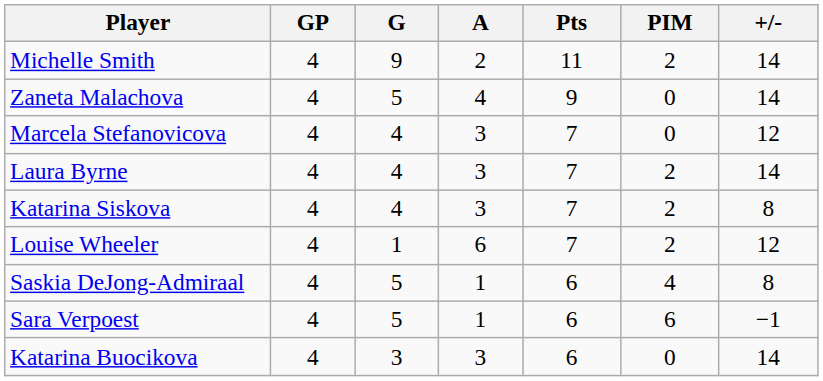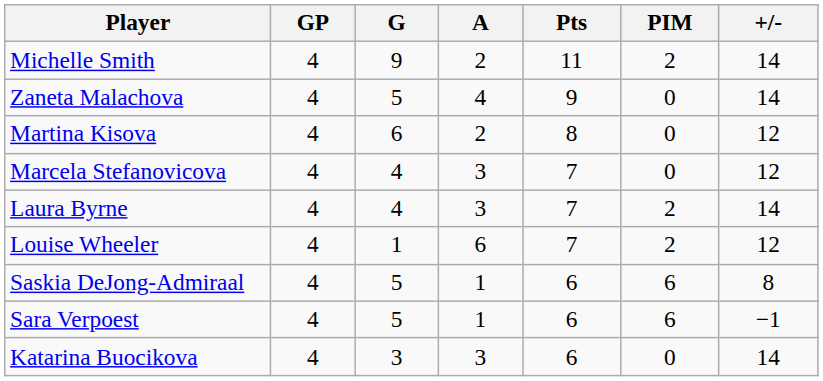+ row: Martina Kisova | 4 | 6 | 2 | 8 | 0 | 12
- row: Katarina Siskova | 4 | 4 | 3 | 7 | 2 | 8
Saskia DeJong-Admiraal | PIM: 4 -> 6
